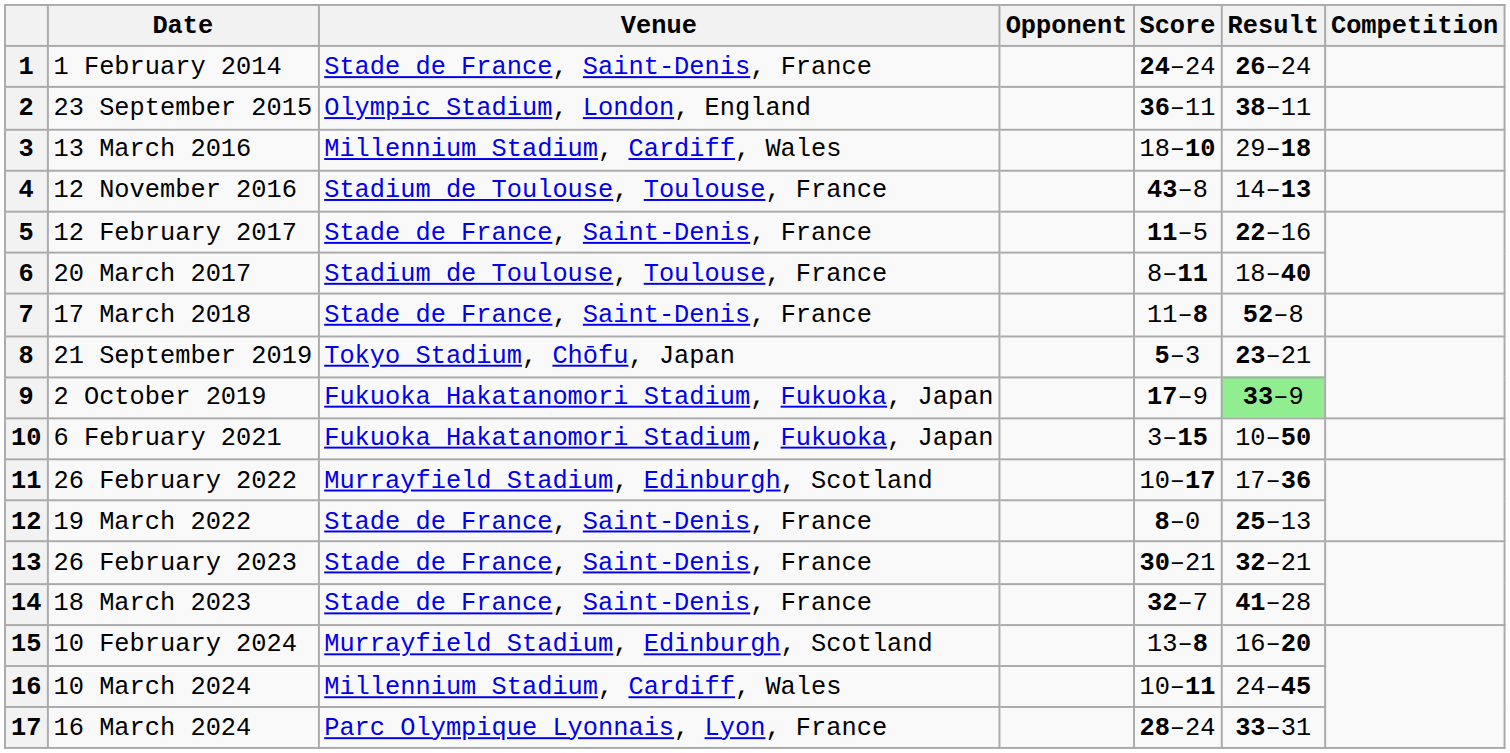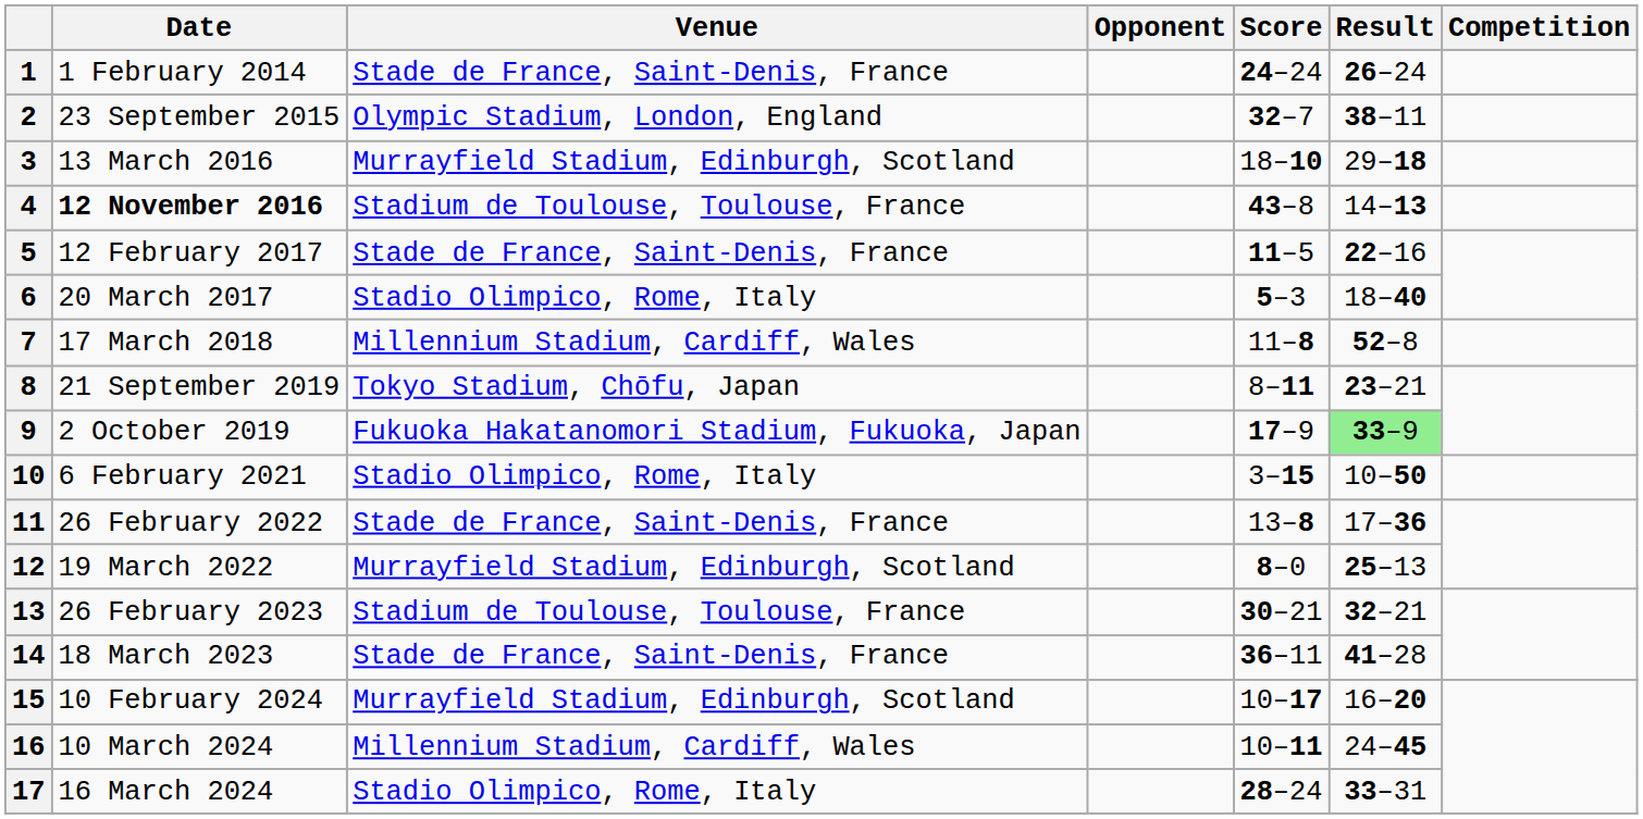2 | Score: 36–11 -> 32–7
3 | Venue: Millennium Stadium, Cardiff, Wales -> Murrayfield Stadium, Edinburgh, Scotland
4 | Date: normal -> bold
6 | Venue: Stadium de Toulouse, Toulouse, France -> Stadio Olimpico, Rome, Italy
6 | Score: 8–11 -> 5–3
7 | Venue: Stade de France, Saint-Denis, France -> Millennium Stadium, Cardiff, Wales
8 | Score: 5–3 -> 8–11
10 | Venue: Fukuoka Hakatanomori Stadium, Fukuoka, Japan -> Stadio Olimpico, Rome, Italy
11 | Venue: Murrayfield Stadium, Edinburgh, Scotland -> Stade de France, Saint-Denis, France
11 | Score: 10–17 -> 13–8
12 | Venue: Stade de France, Saint-Denis, France -> Murrayfield Stadium, Edinburgh, Scotland
13 | Venue: Stade de France, Saint-Denis, France -> Stadium de Toulouse, Toulouse, France
14 | Score: 32–7 -> 36–11
15 | Score: 13–8 -> 10–17
17 | Venue: Parc Olympique Lyonnais, Lyon, France -> Stadio Olimpico, Rome, Italy
